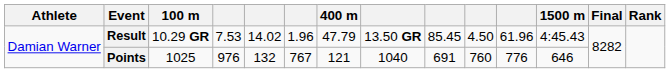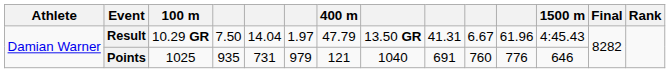Result | column 4: 7.53 -> 7.50
Result | column 5: 14.02 -> 14.04
Result | column 6: 1.96 -> 1.97
Result | column 9: 85.45 -> 41.31
Result | column 10: 4.50 -> 6.67
Points | column 4: 976 -> 935
Points | column 5: 132 -> 731
Points | column 6: 767 -> 979
